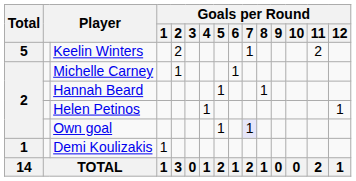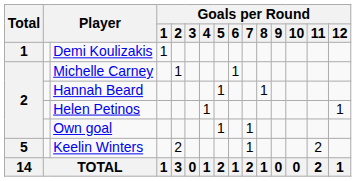rows swapped: Keelin Winters <-> Demi Koulizakis
Own goal | Goals per Round / 7: lavender background -> no background
